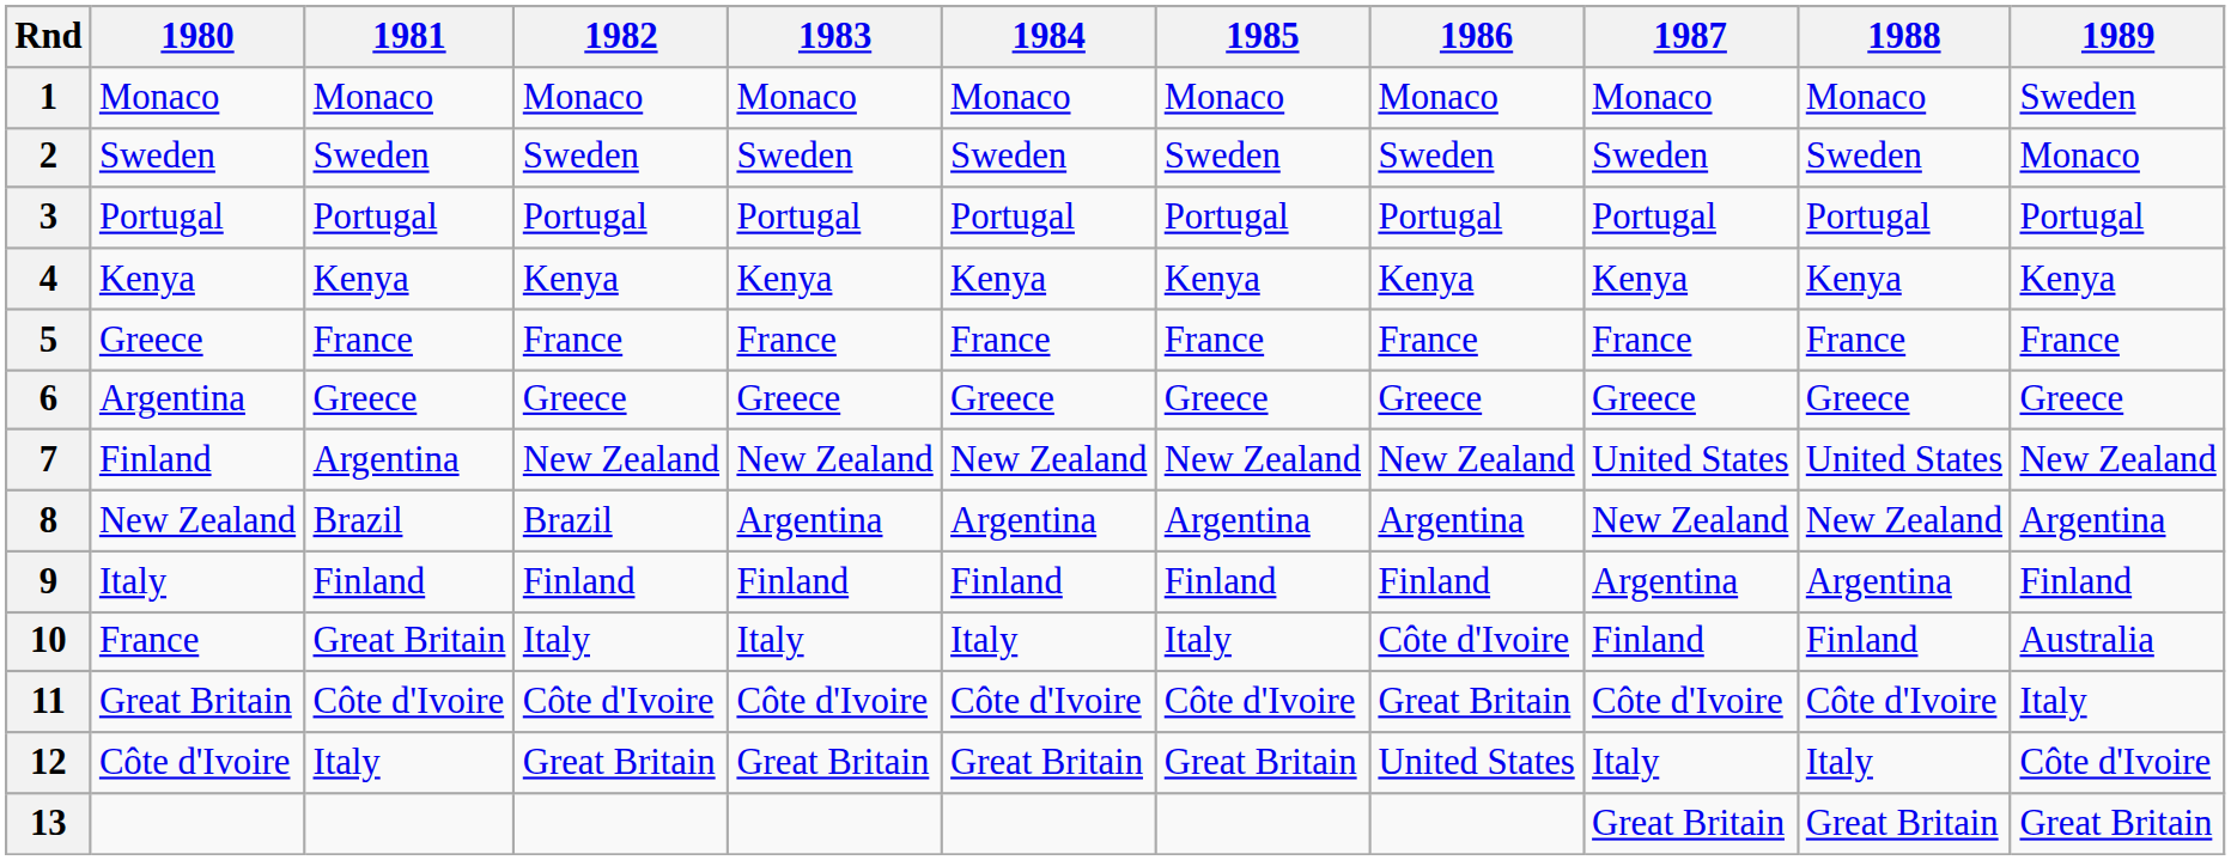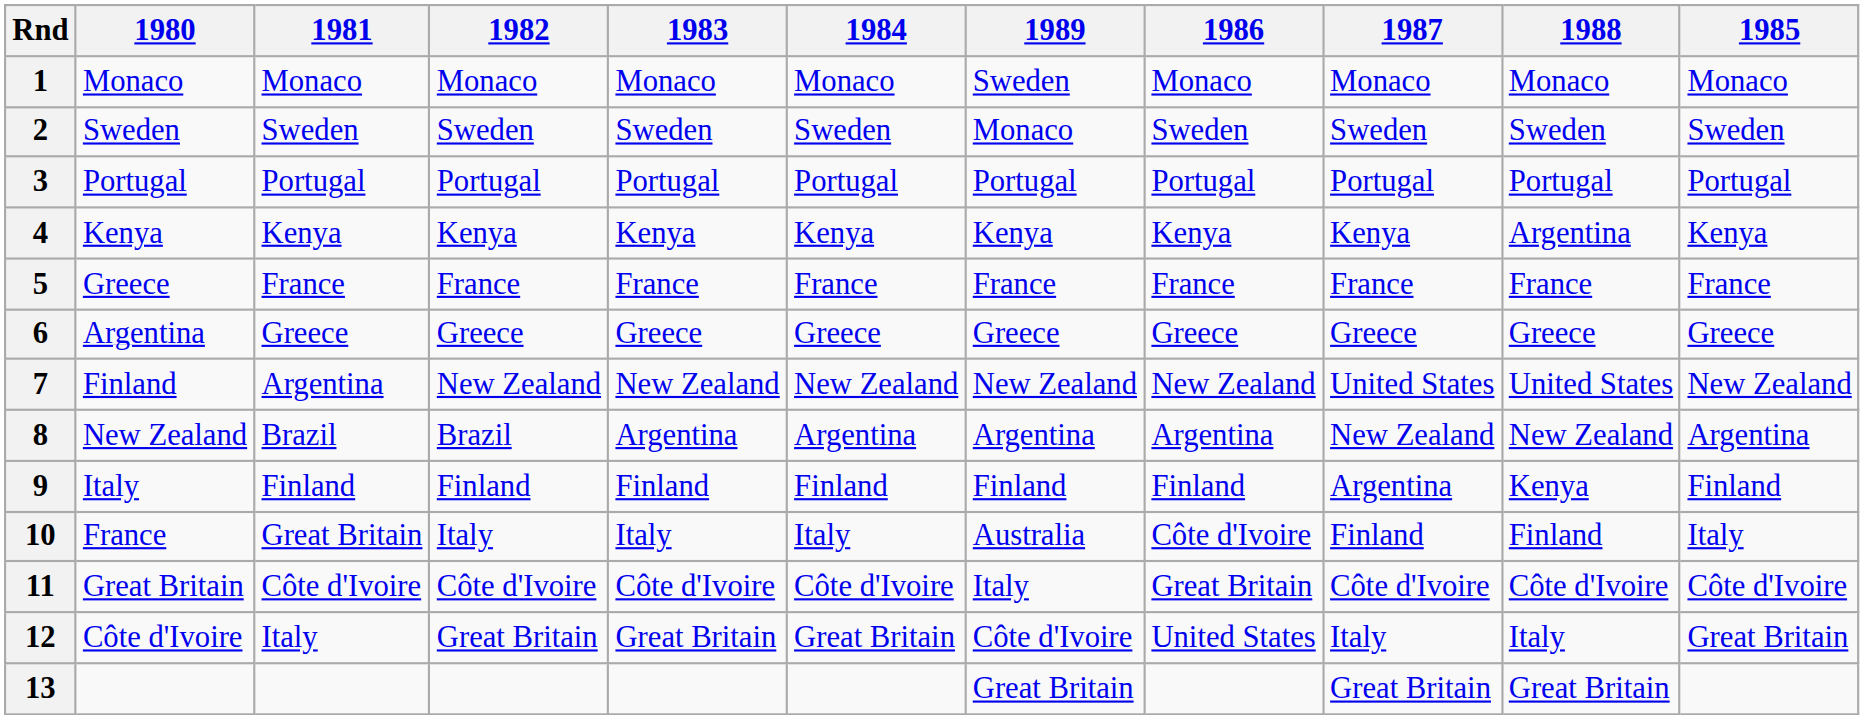columns swapped: 1985 <-> 1989
4 | 1988: Kenya -> Argentina
9 | 1988: Argentina -> Kenya
